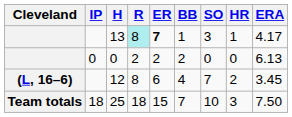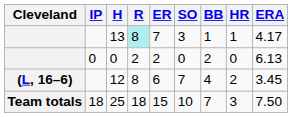columns swapped: BB <-> SO
13 | ER: bold -> normal
